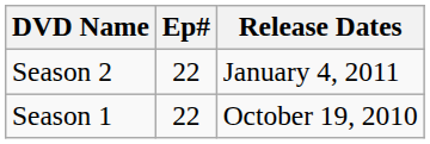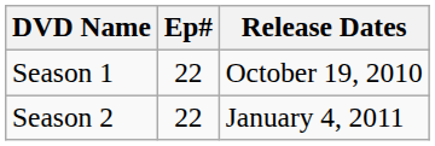rows swapped: Season 1 <-> Season 2
